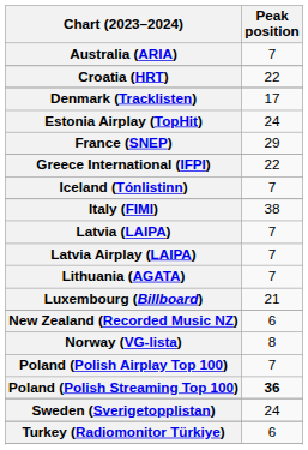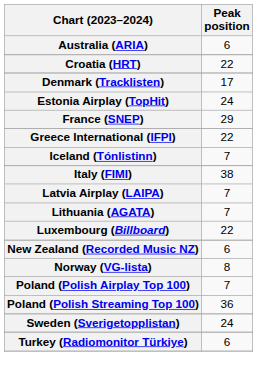Australia (ARIA) | Peak position: 7 -> 6
- row: Latvia (LAIPA) | 7
Luxembourg (Billboard) | Peak position: 21 -> 22
Poland (Polish Streaming Top 100) | Peak position: bold -> normal
